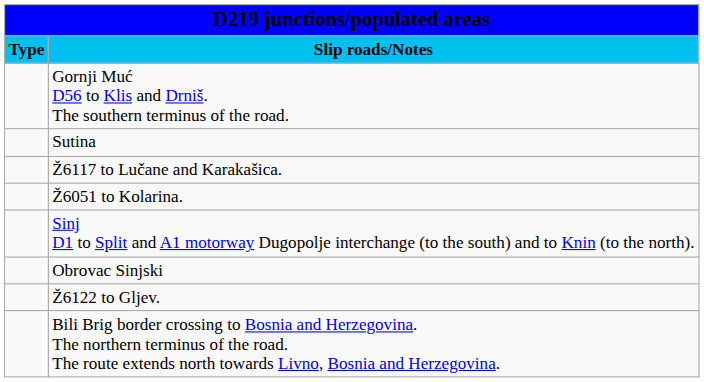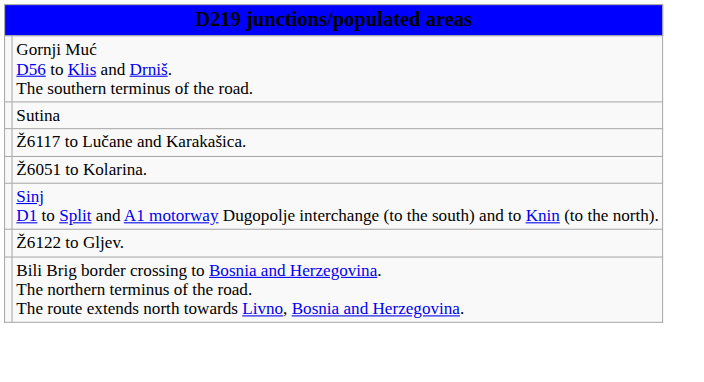- row: Type | Slip roads/Notes
- row: Obrovac Sinjski
